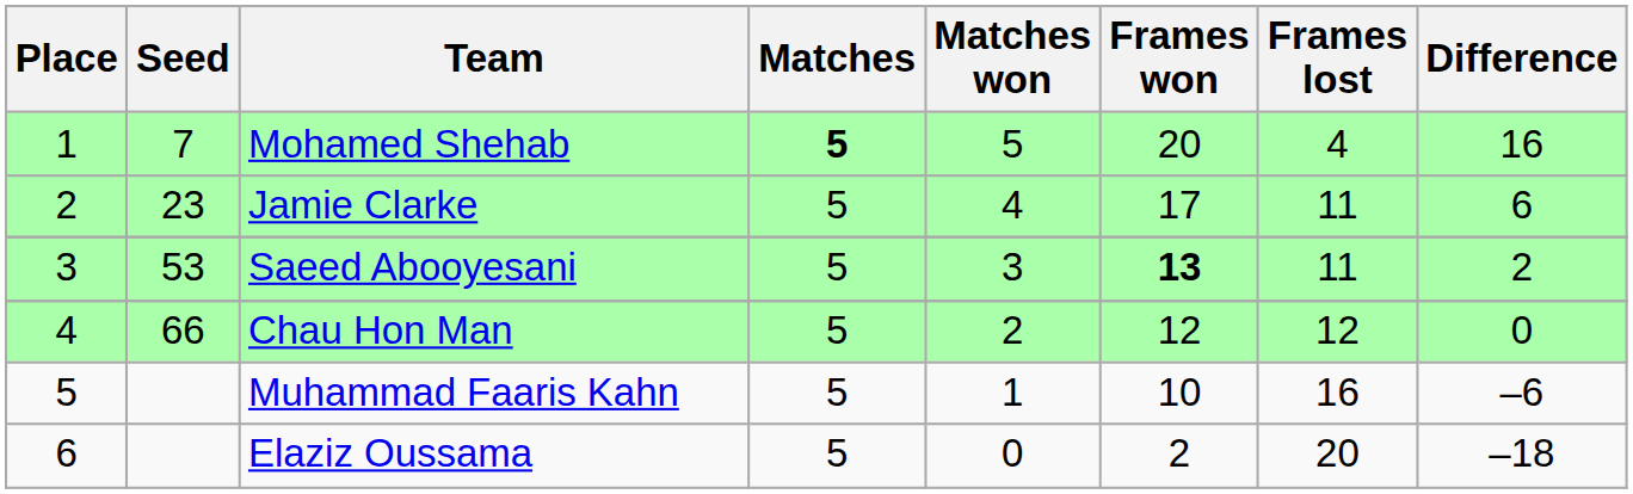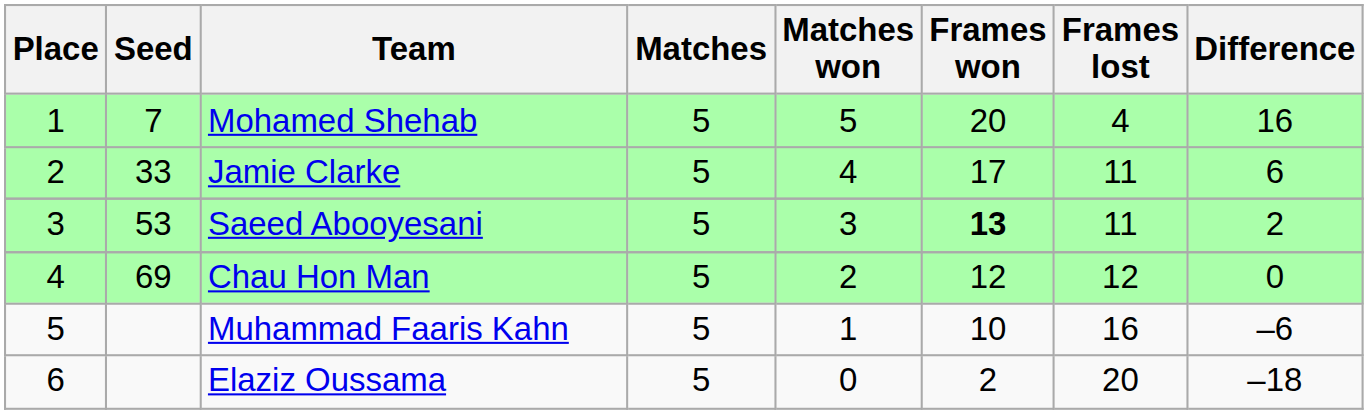Mohamed Shehab | Matches: bold -> normal
Jamie Clarke | Seed: 23 -> 33
Chau Hon Man | Seed: 66 -> 69
